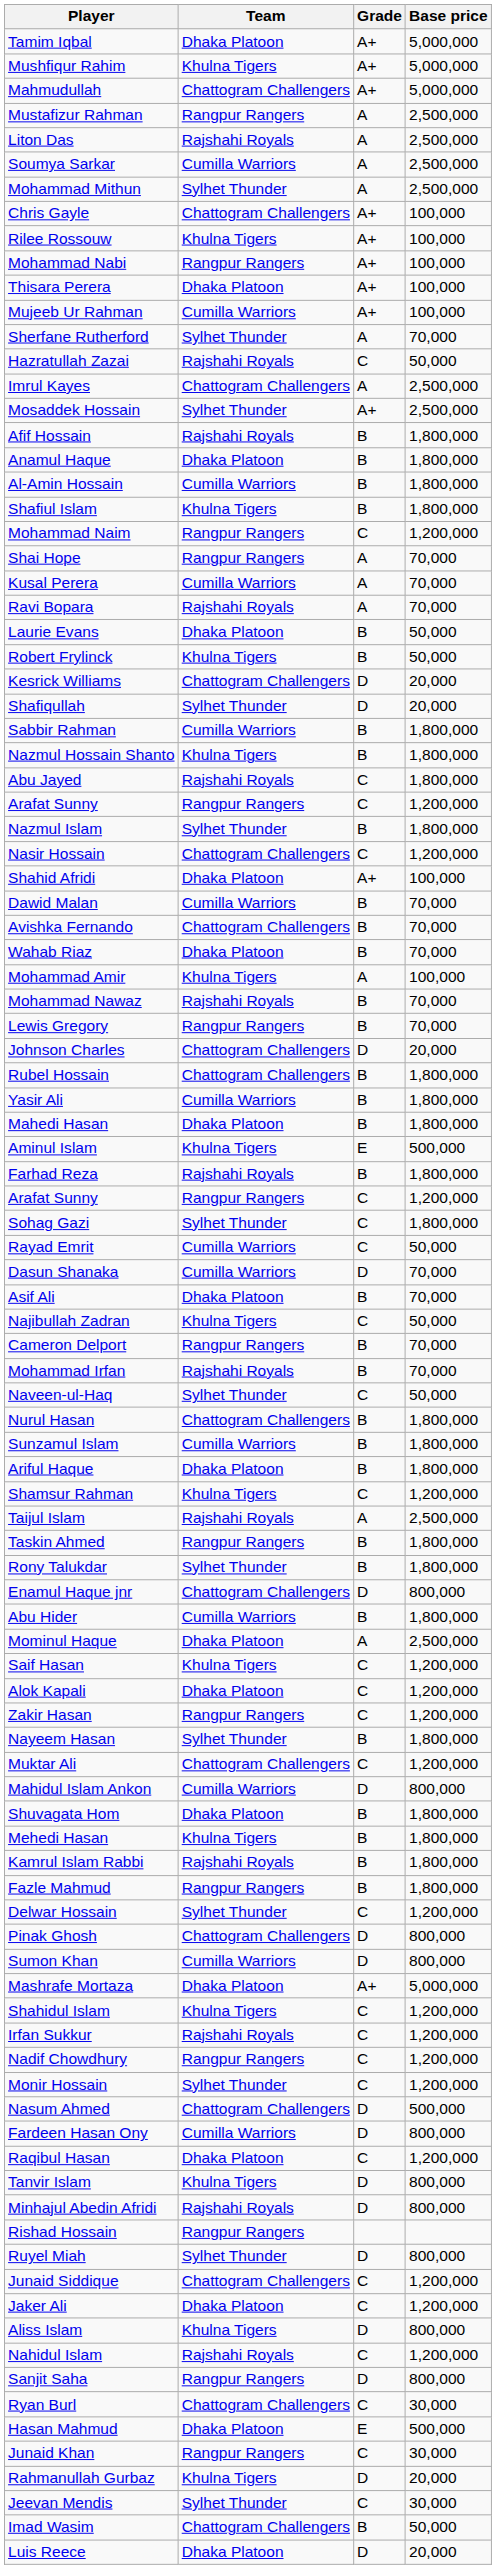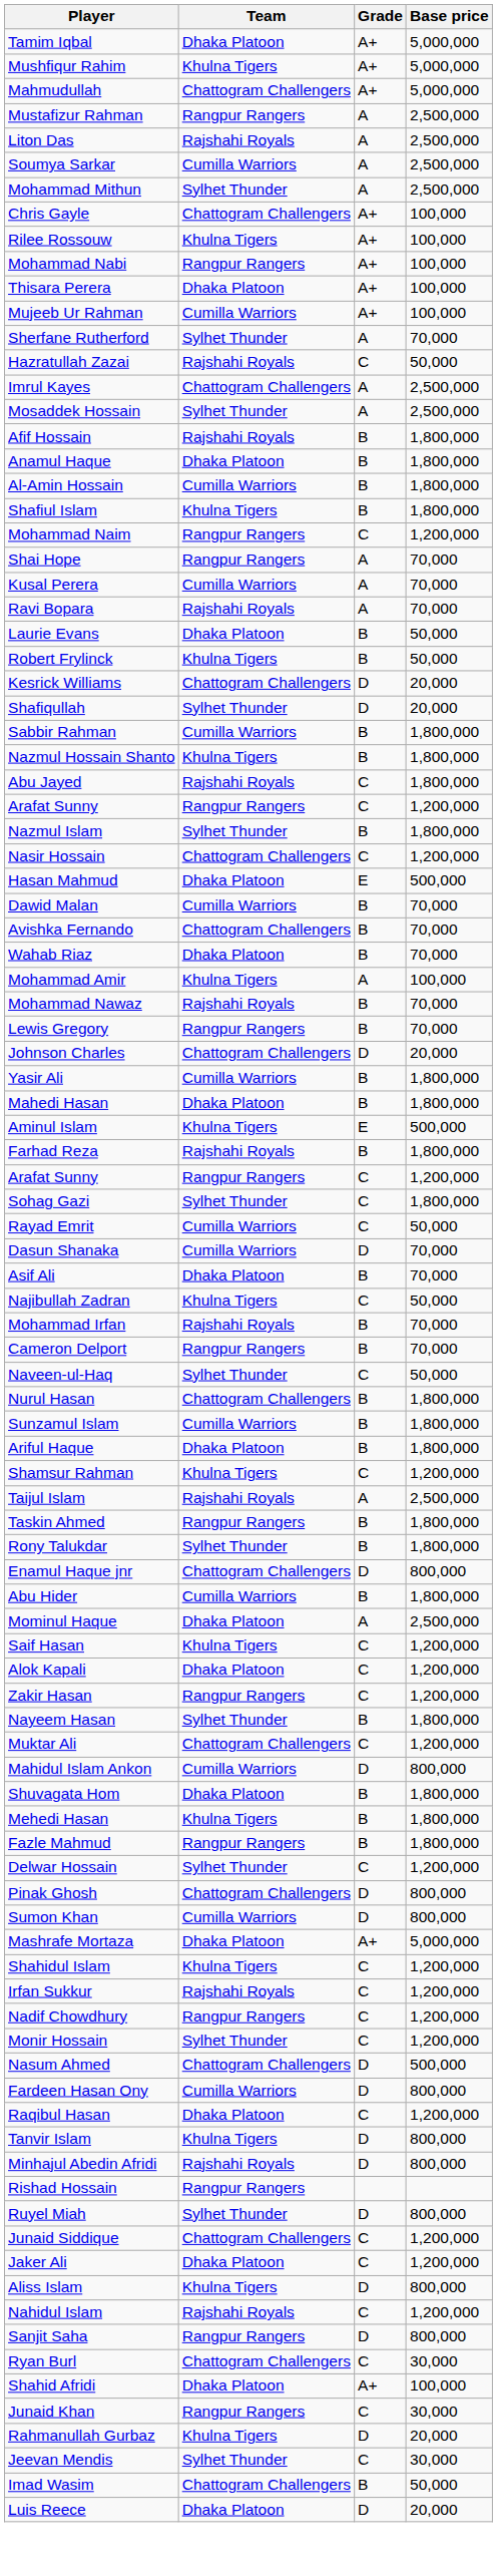Mosaddek Hossain | Grade: A+ -> A
rows swapped: Hasan Mahmud <-> Shahid Afridi
- row: Rubel Hossain | Chattogram Challengers | B | 1,800,000
rows swapped: Mohammad Irfan <-> Cameron Delport
- row: Kamrul Islam Rabbi | Rajshahi Royals | B | 1,800,000
